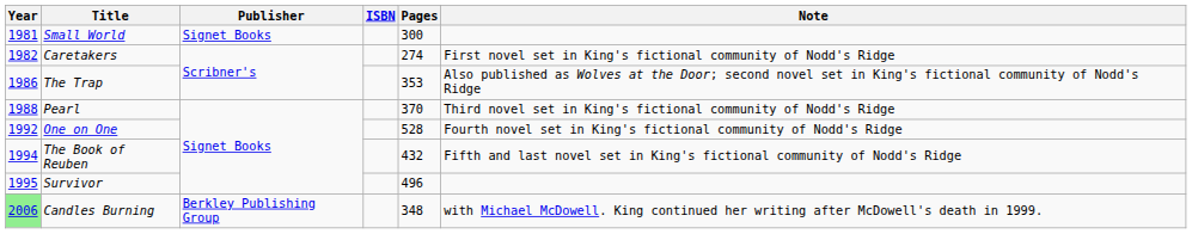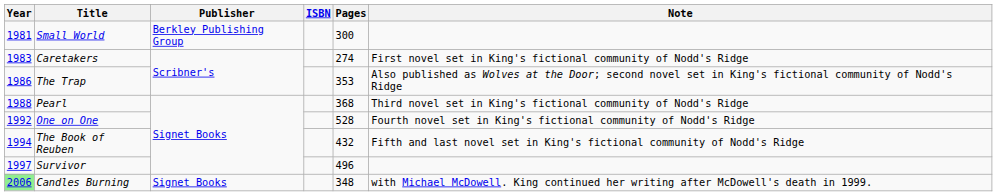Small World | Publisher: Signet Books -> Berkley Publishing Group
Caretakers | Year: 1982 -> 1983
Pearl | Pages: 370 -> 368
Survivor | Year: 1995 -> 1997
Candles Burning | Publisher: Berkley Publishing Group -> Signet Books
